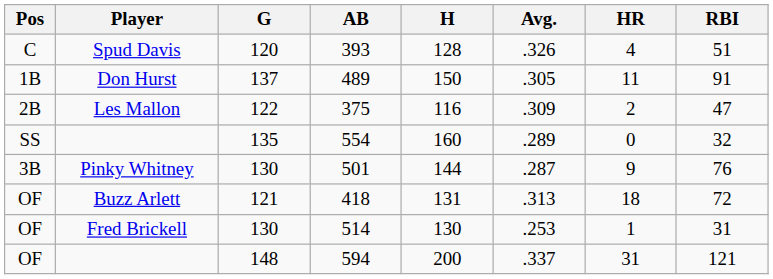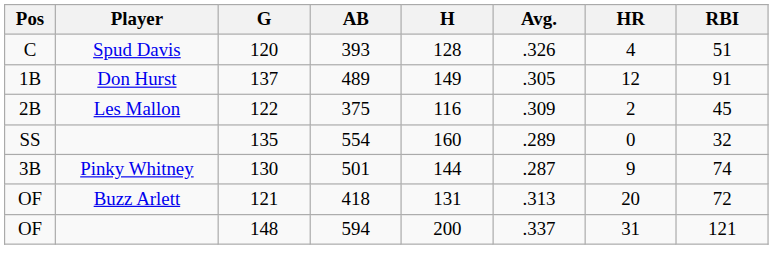489 | H: 150 -> 149
489 | HR: 11 -> 12
375 | RBI: 47 -> 45
501 | RBI: 76 -> 74
418 | HR: 18 -> 20
- row: OF | Fred Brickell | 130 | 514 | 130 | .253 | 1 | 31
